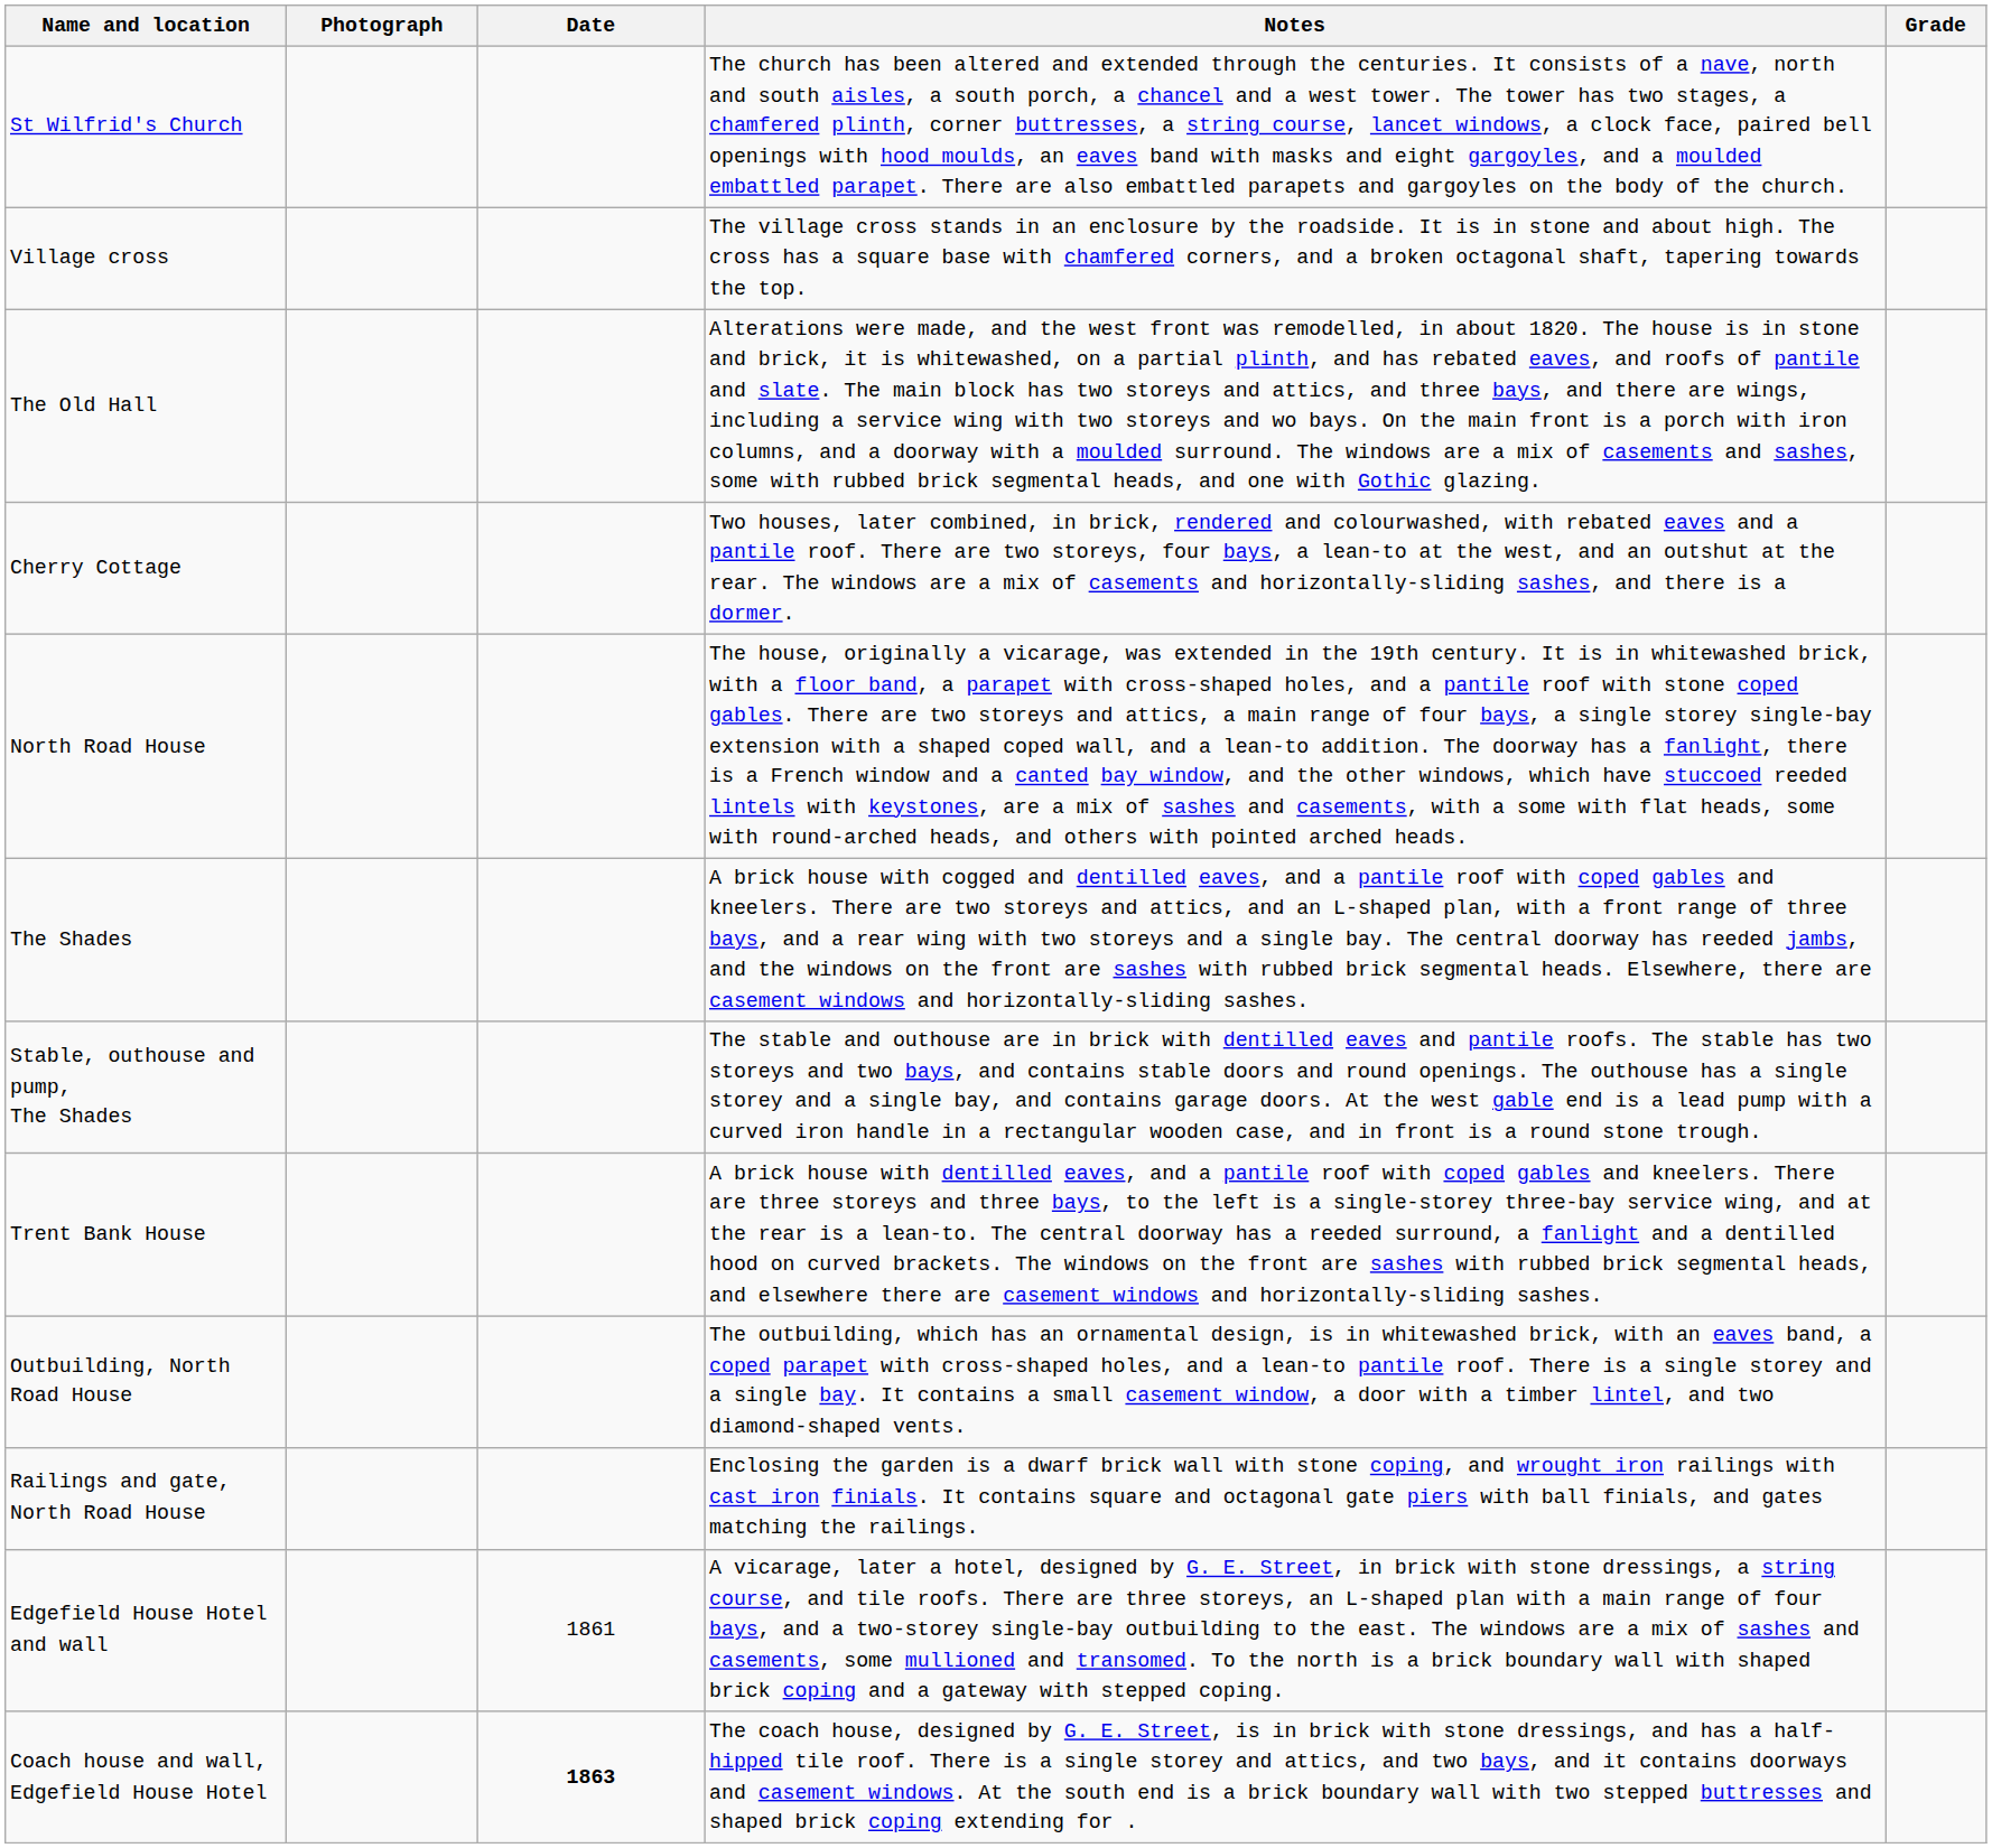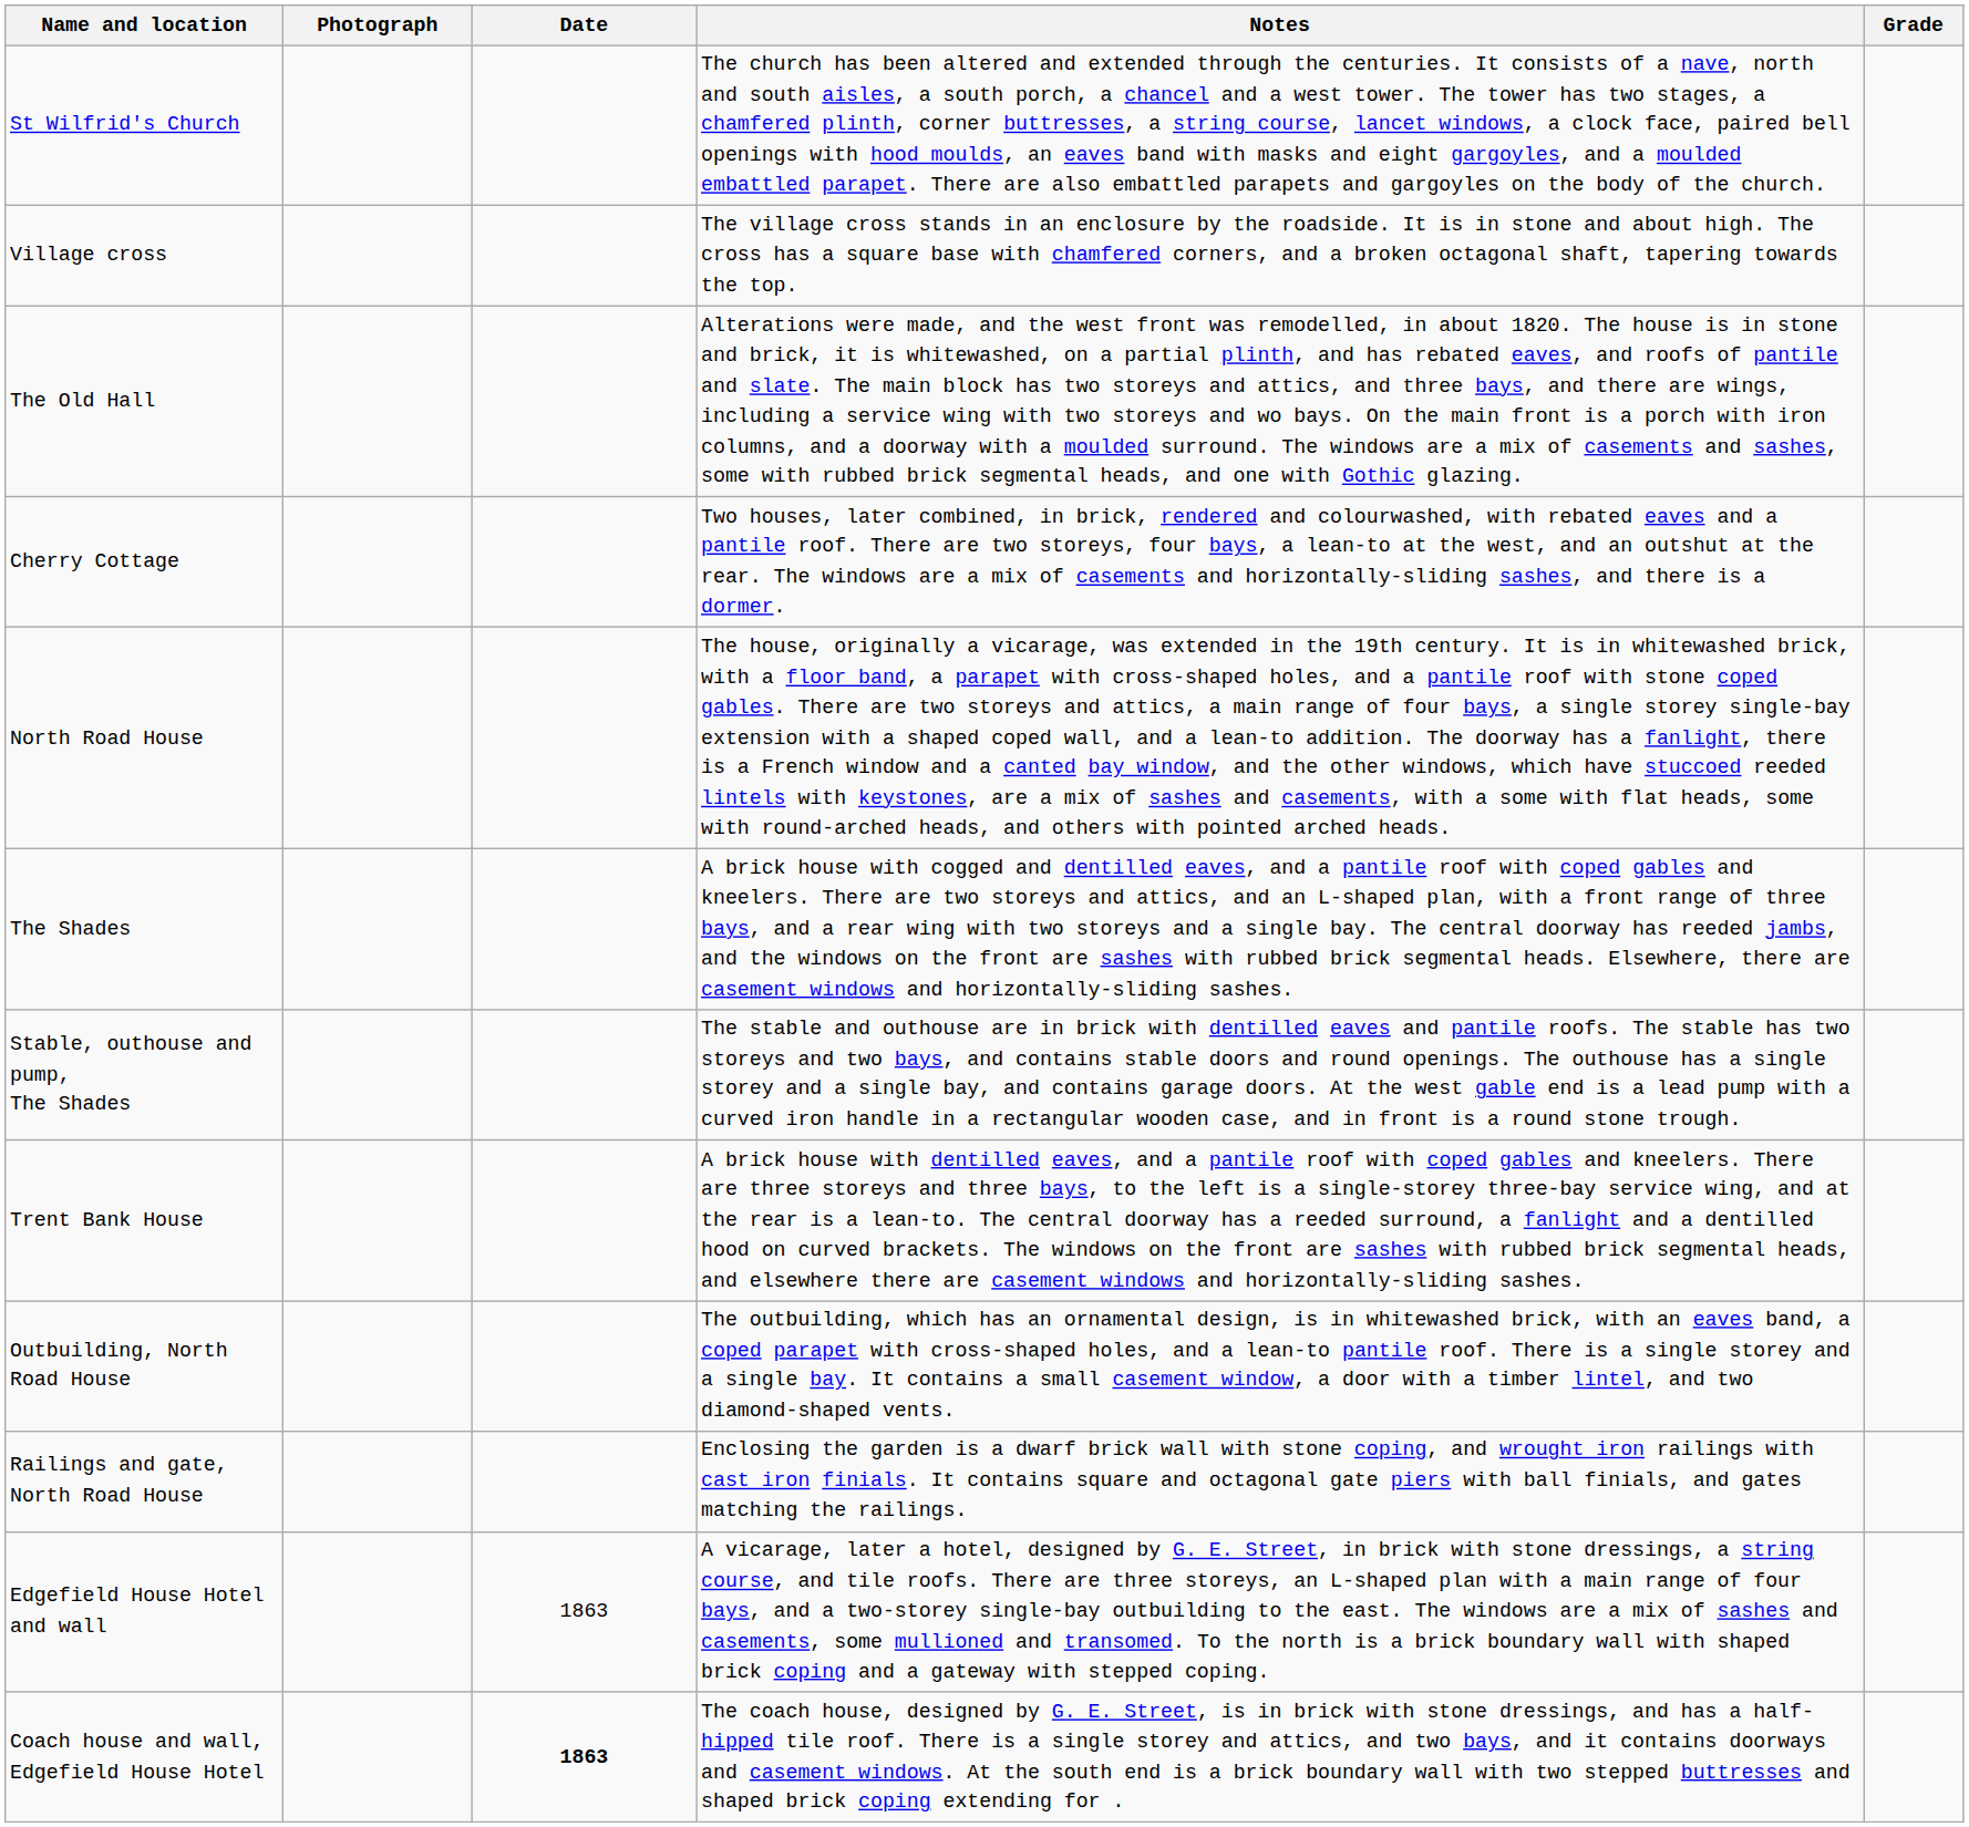Edgefield House Hotel and wall | Date: 1861 -> 1863
